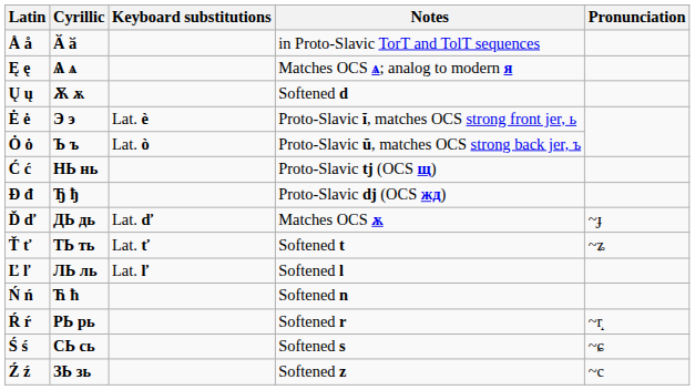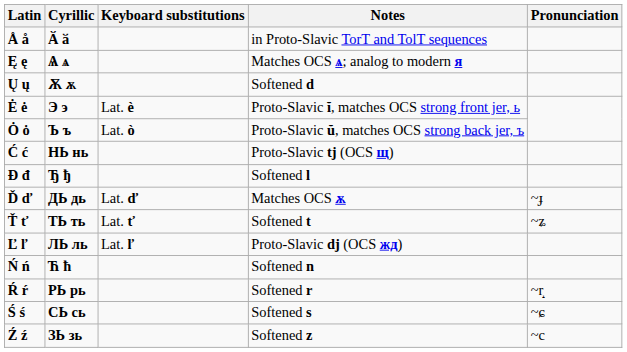Đ đ | Notes: Proto-Slavic dj (OCS жд) -> Softened l
Ľ ľ | Notes: Softened l -> Proto-Slavic dj (OCS жд)
